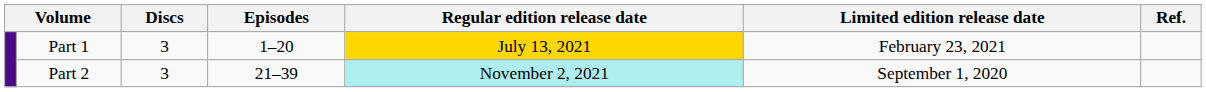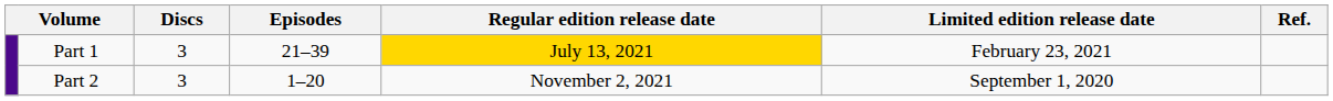Part 1 | Episodes: 1–20 -> 21–39
Part 2 | Episodes: 21–39 -> 1–20
Part 2 | Regular edition release date: paleturquoise background -> no background
